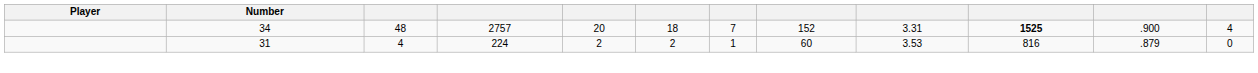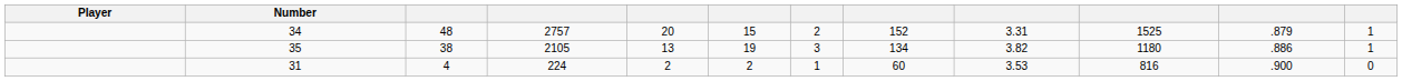34 | column 6: 18 -> 15
34 | column 7: 7 -> 2
34 | column 10: bold -> normal
34 | column 11: .900 -> .879
34 | column 12: 4 -> 1
+ row: 35 | 38 | 2105 | 13 | 19 | 3 | 134 | 3.82 | 1180 | .886 | 1
31 | column 11: .879 -> .900
